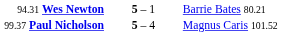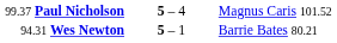rows swapped: 94.31 Wes Newton <-> 99.37 Paul Nicholson
